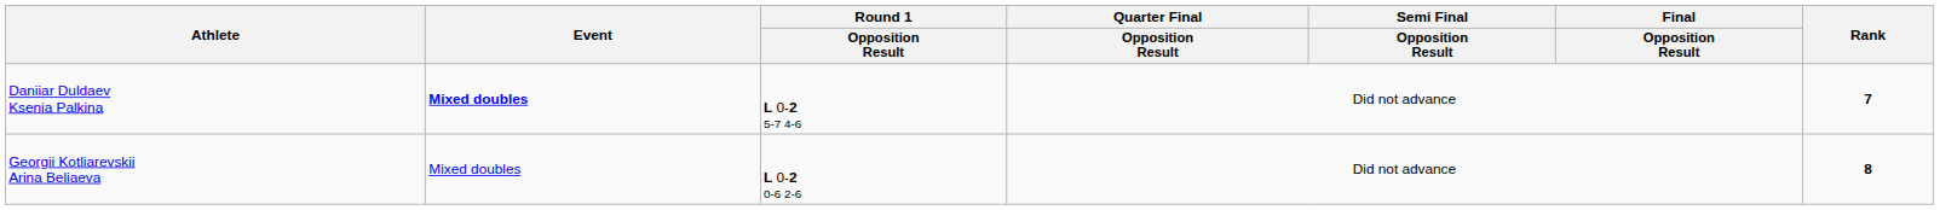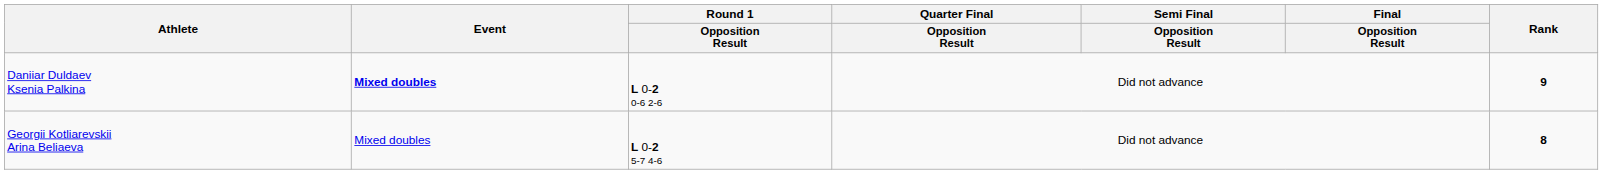Daniiar Duldaev Ksenia Palkina | Round 1 / Opposition Result: L 0-2 5-7 4-6 -> L 0-2 0-6 2-6
Daniiar Duldaev Ksenia Palkina | Rank: 7 -> 9
Georgii Kotliarevskii Arina Beliaeva | Round 1 / Opposition Result: L 0-2 0-6 2-6 -> L 0-2 5-7 4-6
